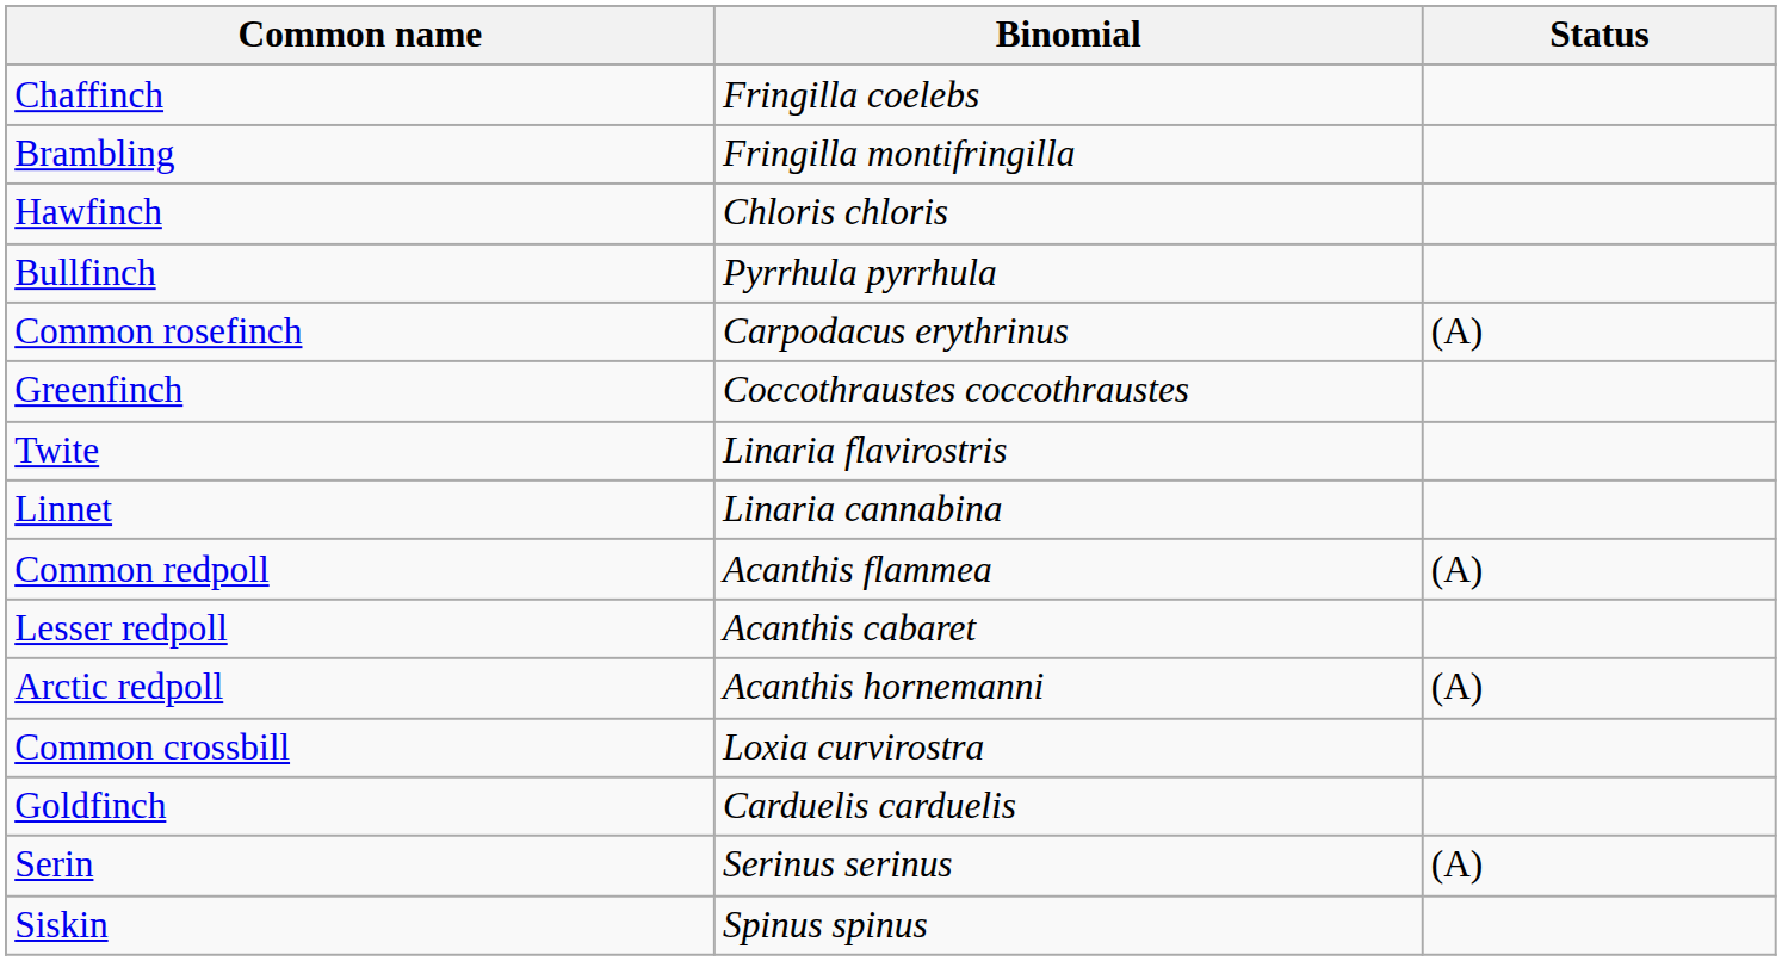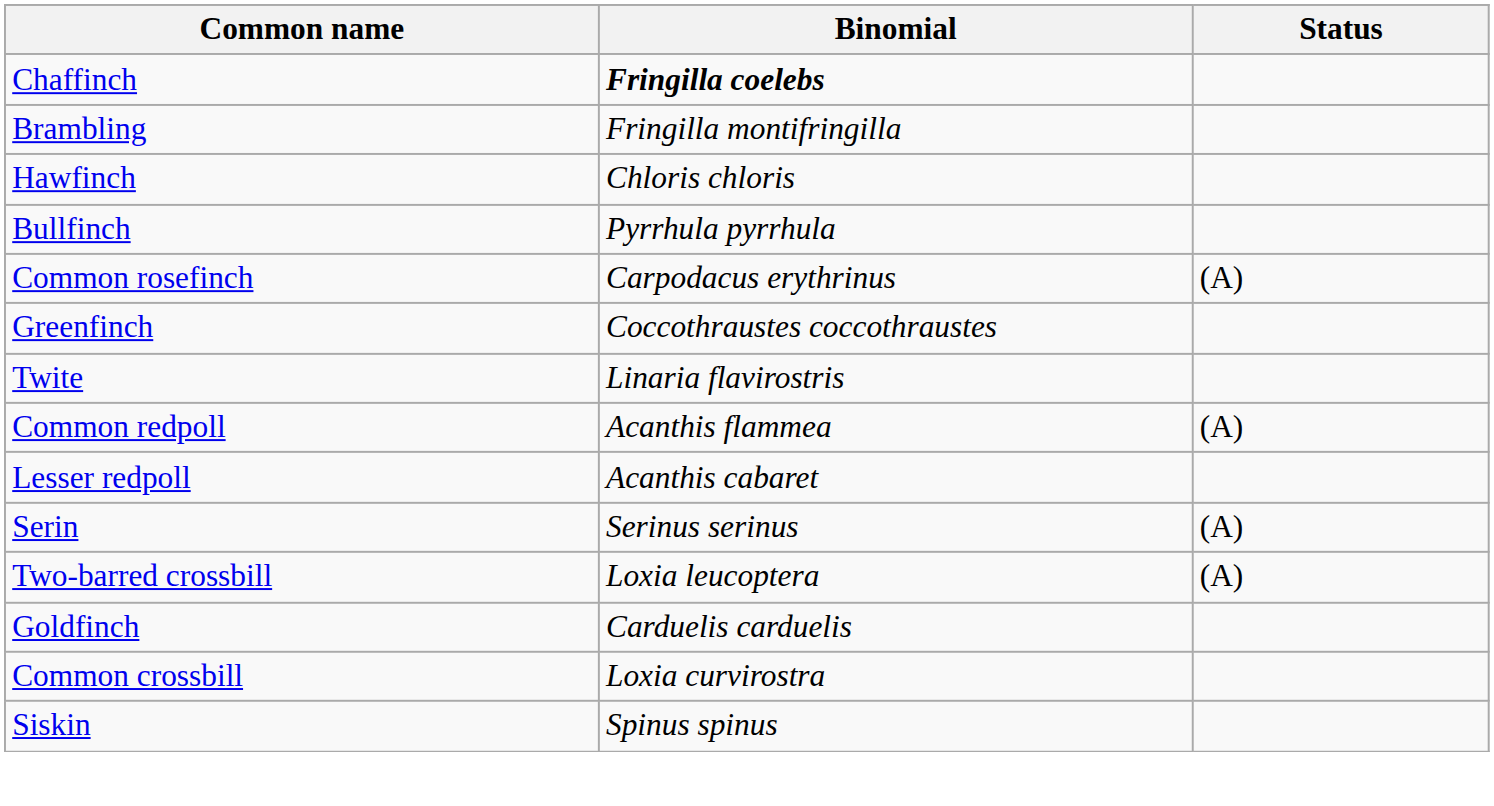Chaffinch | Binomial: normal -> bold
- row: Linnet | Linaria cannabina
- row: Arctic redpoll | Acanthis hornemanni | (A)
rows swapped: Common crossbill <-> Serin
+ row: Two-barred crossbill | Loxia leucoptera | (A)
